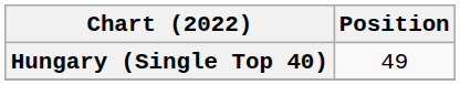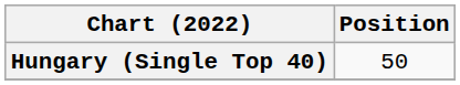Hungary (Single Top 40) | Position: 49 -> 50
